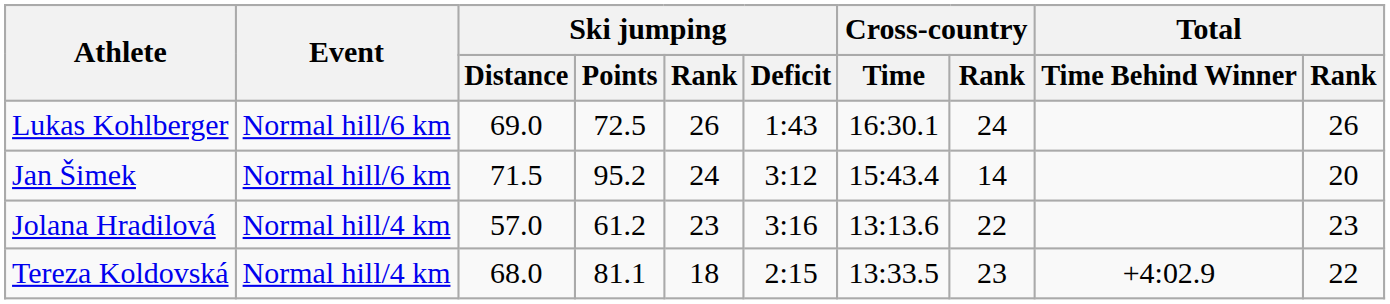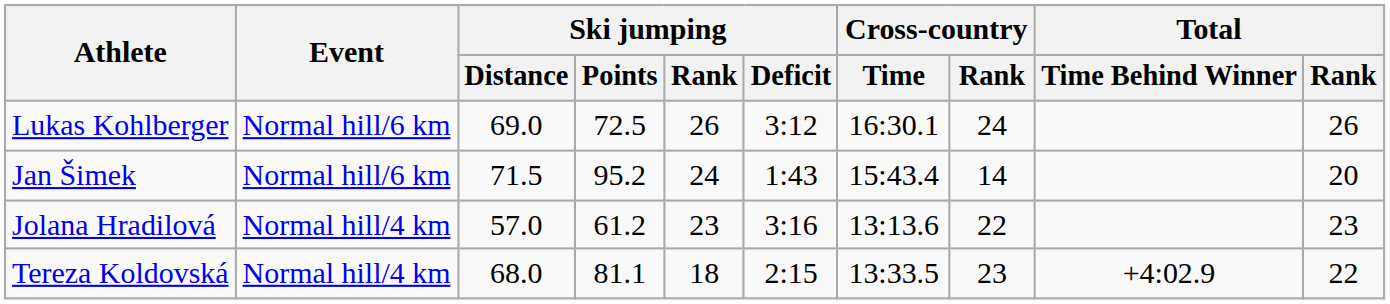Lukas Kohlberger | Ski jumping / Deficit: 1:43 -> 3:12
Jan Šimek | Ski jumping / Deficit: 3:12 -> 1:43
